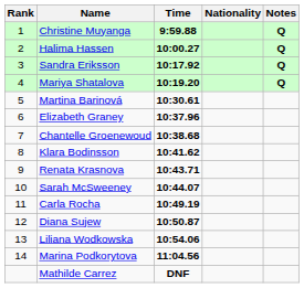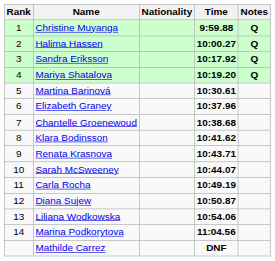columns swapped: Nationality <-> Time
